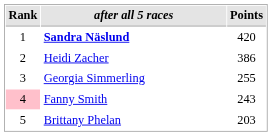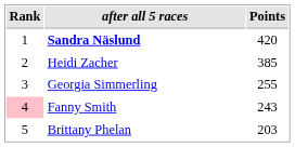Heidi Zacher | Points: 386 -> 385
